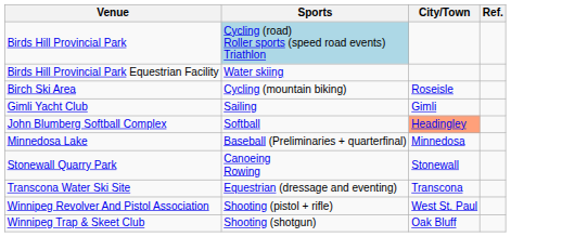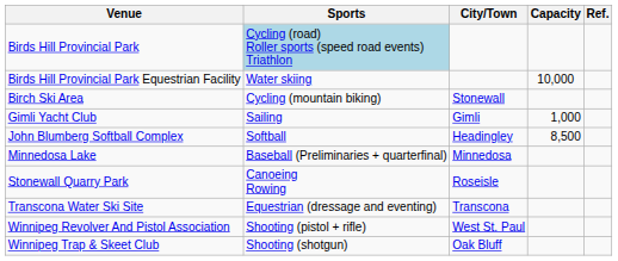+ column: Capacity | 10,000 | 1,000 | 8,500
Birch Ski Area | City/Town: Roseisle -> Stonewall
John Blumberg Softball Complex | City/Town: lightsalmon background -> no background
Stonewall Quarry Park | City/Town: Stonewall -> Roseisle
